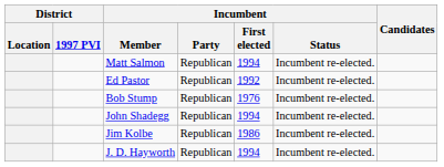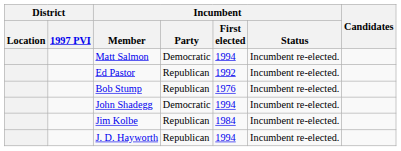Matt Salmon | Incumbent / Party: Republican -> Democratic
John Shadegg | Incumbent / Party: Republican -> Democratic
Jim Kolbe | Incumbent / First elected: 1986 -> 1984
